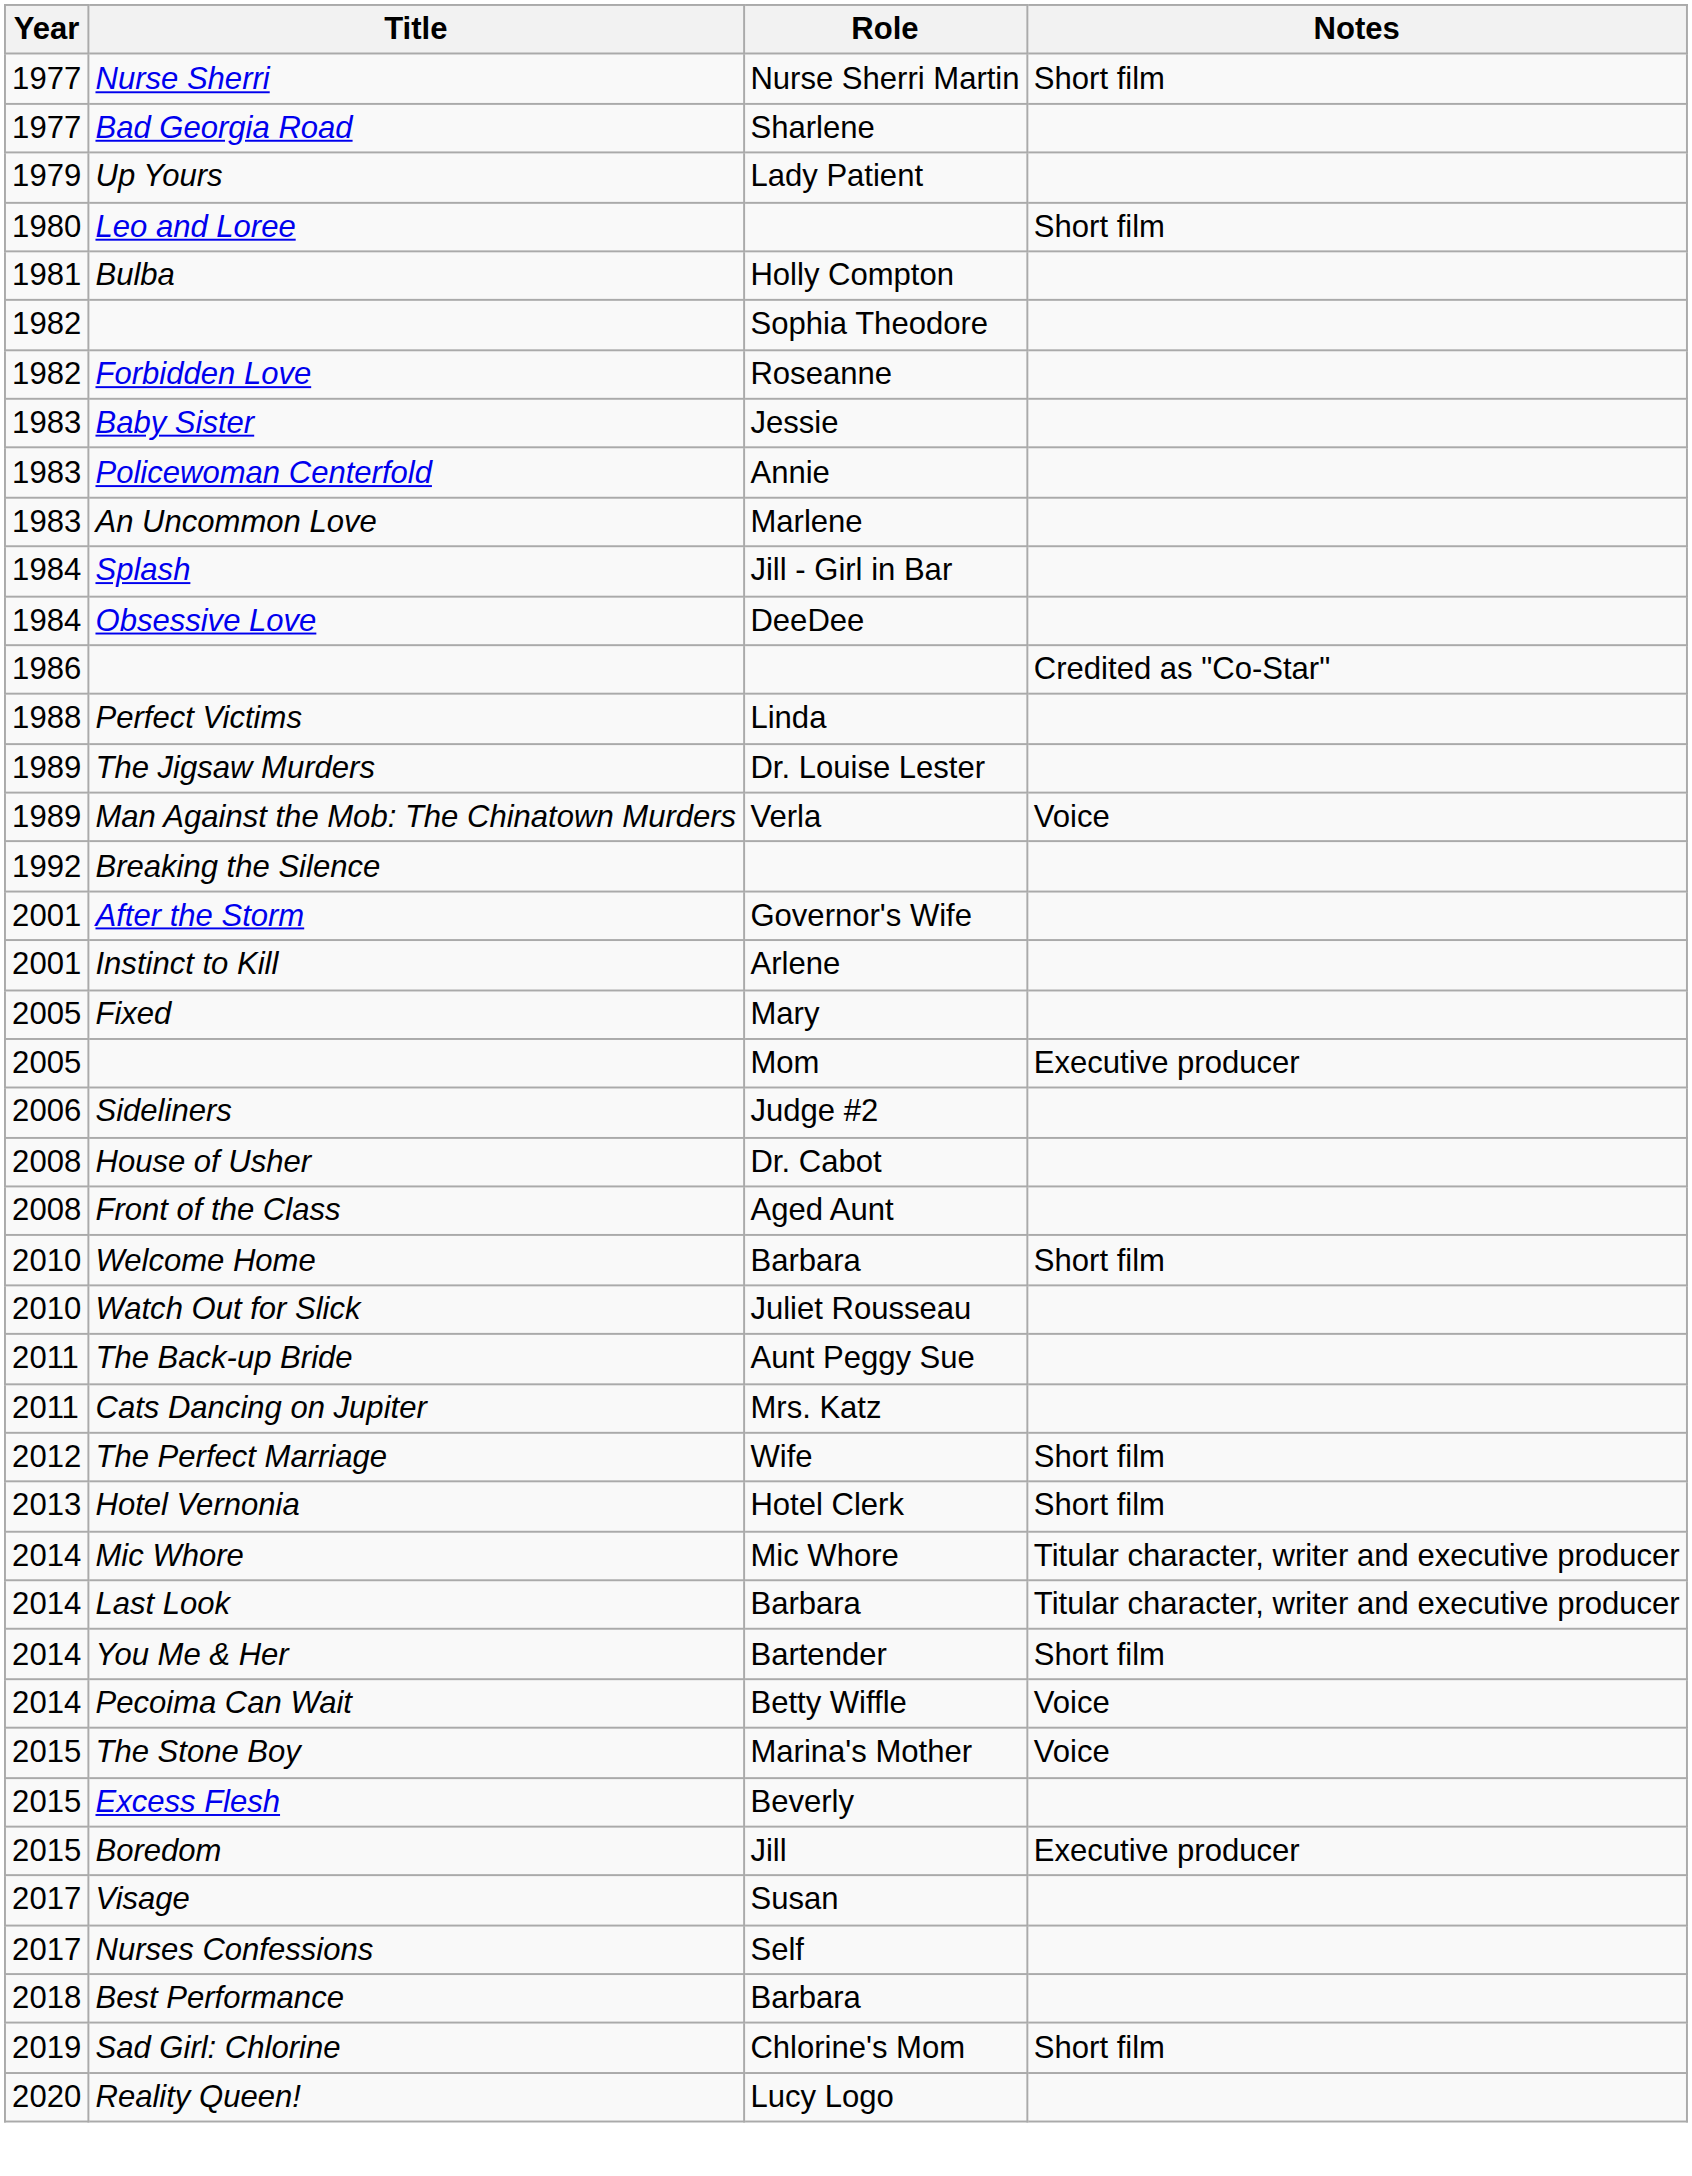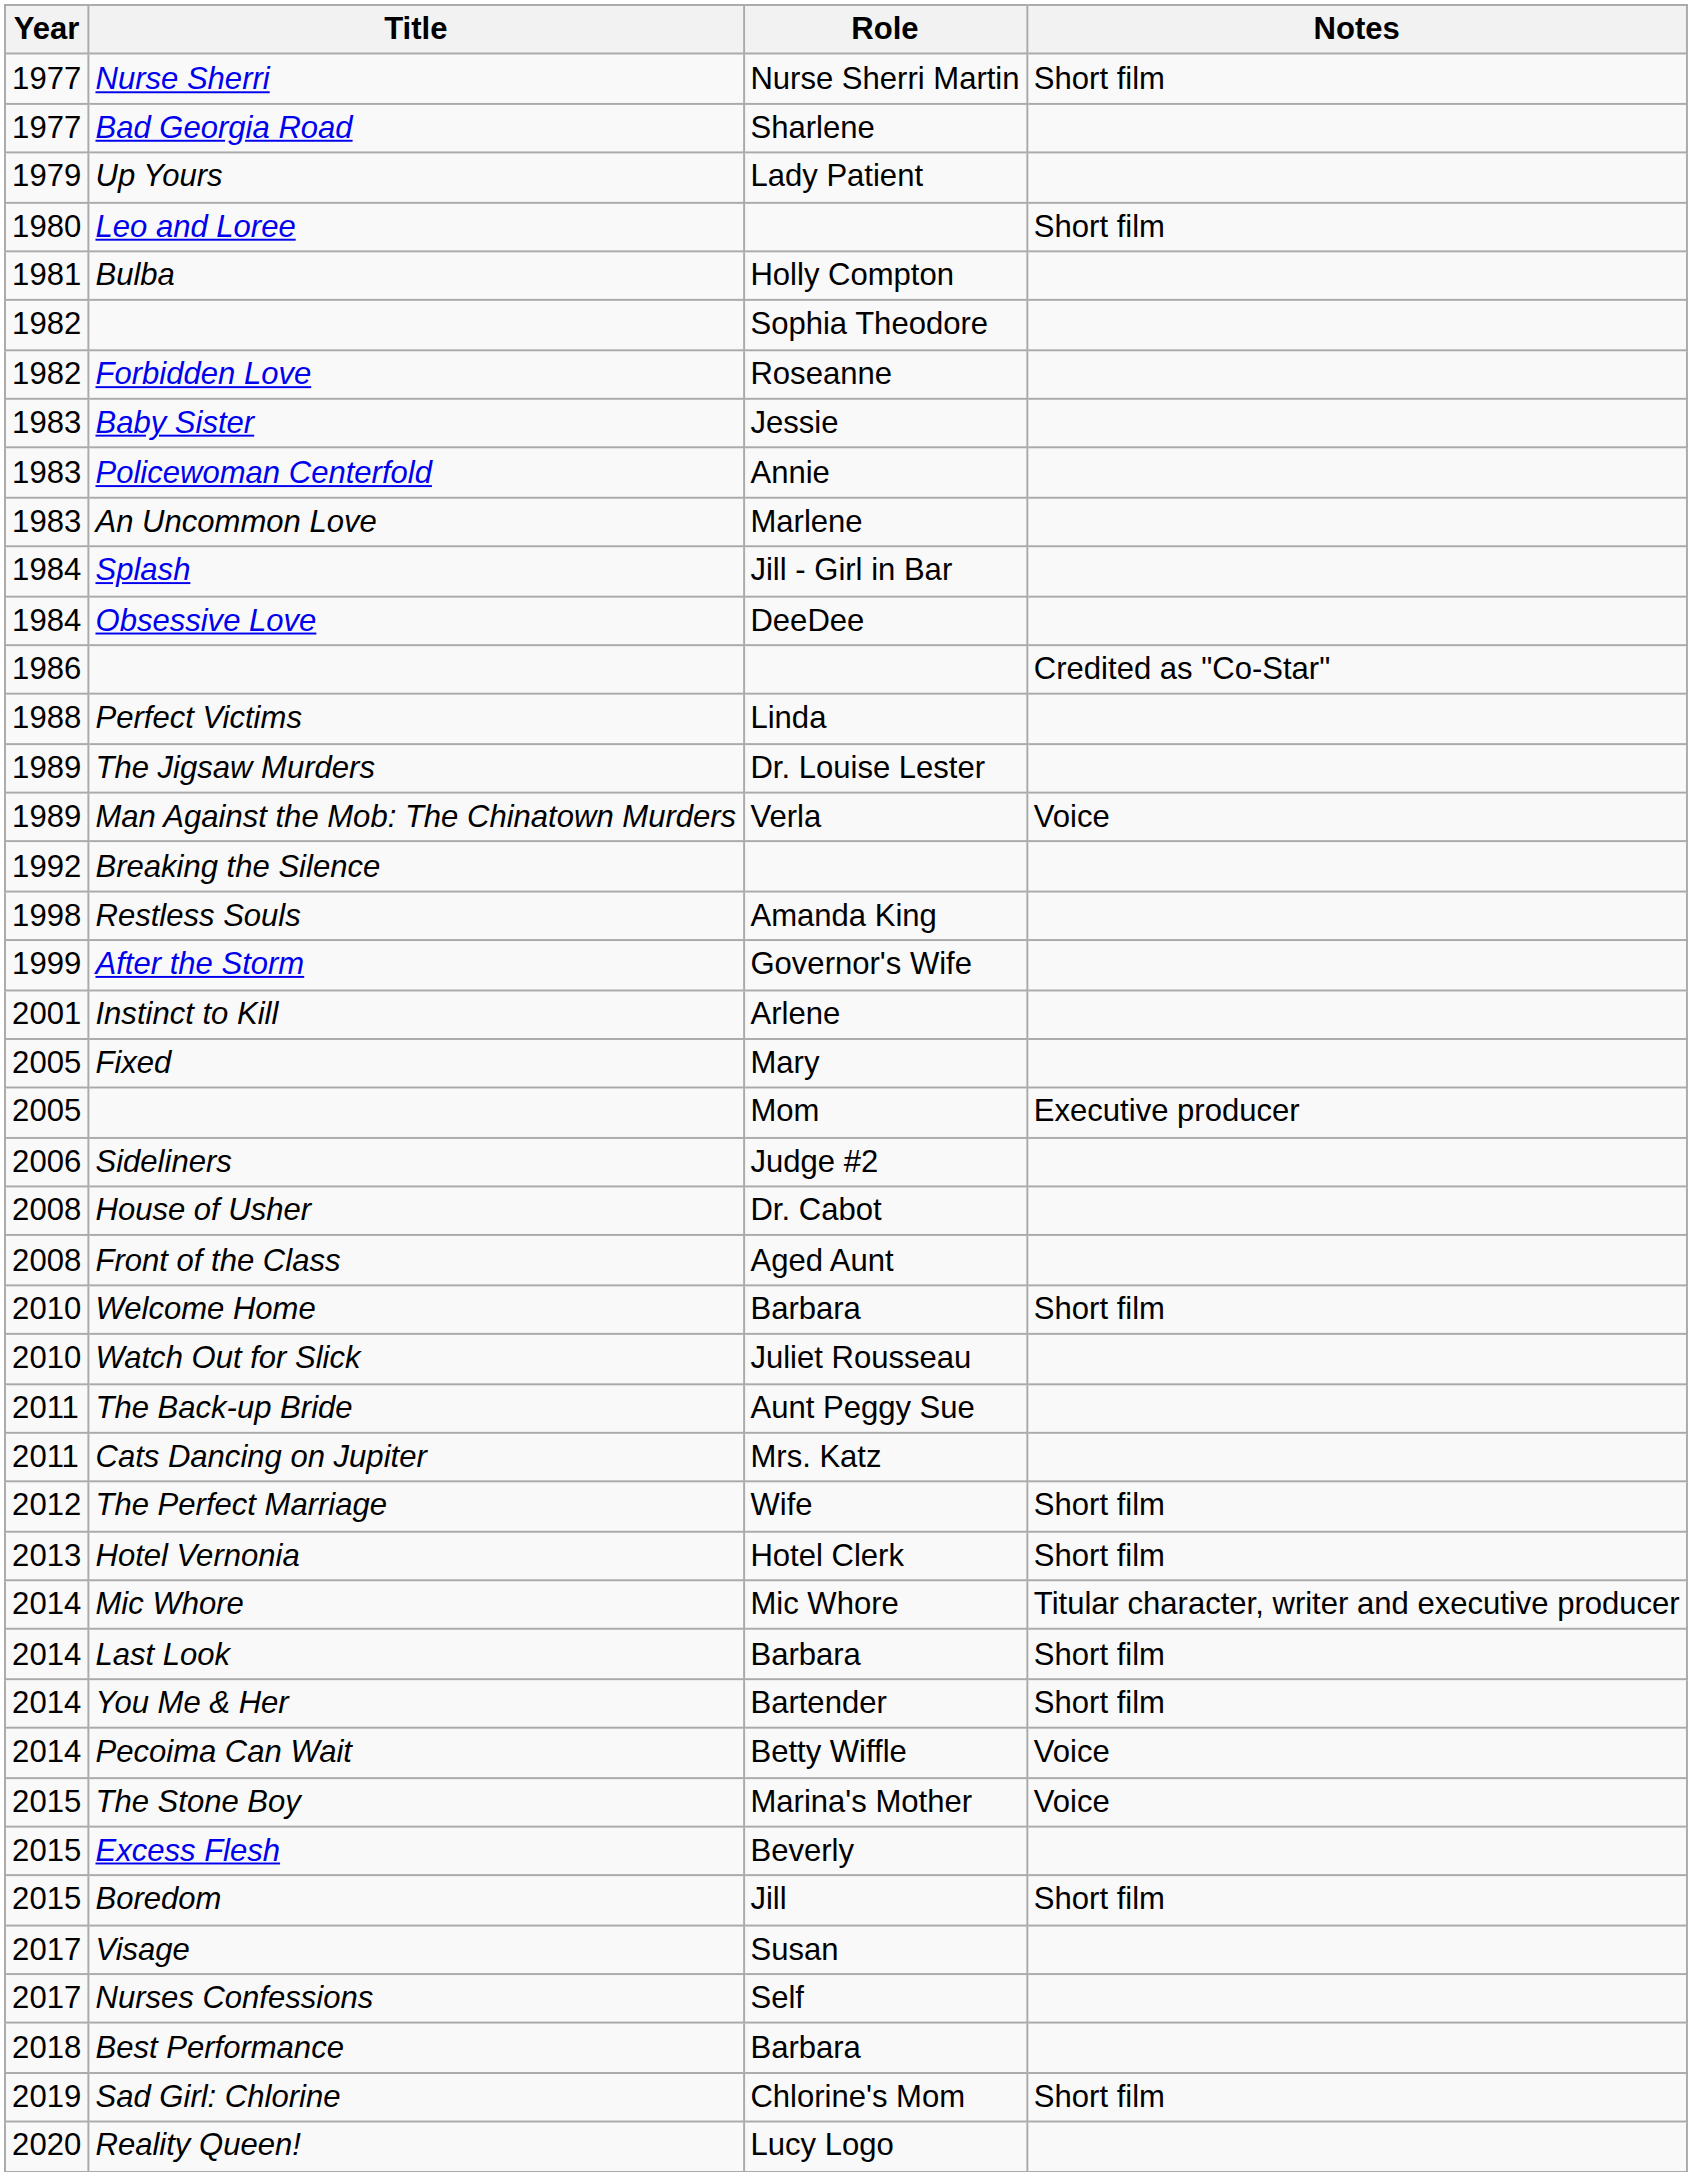+ row: 1998 | Restless Souls | Amanda King
After the Storm | Year: 2001 -> 1999
Last Look | Notes: Titular character, writer and executive producer -> Short film
Boredom | Notes: Executive producer -> Short film
